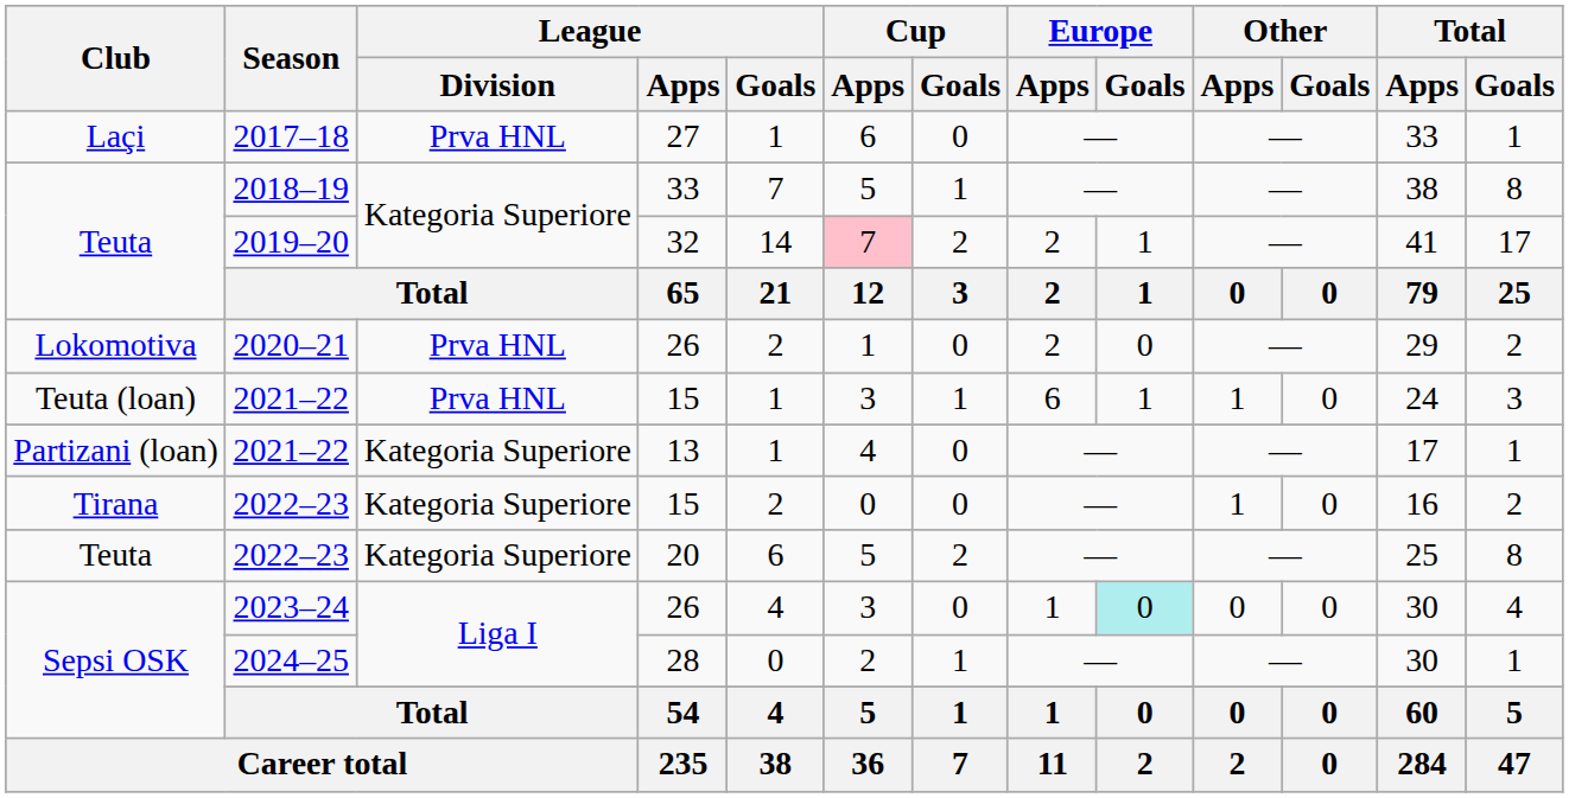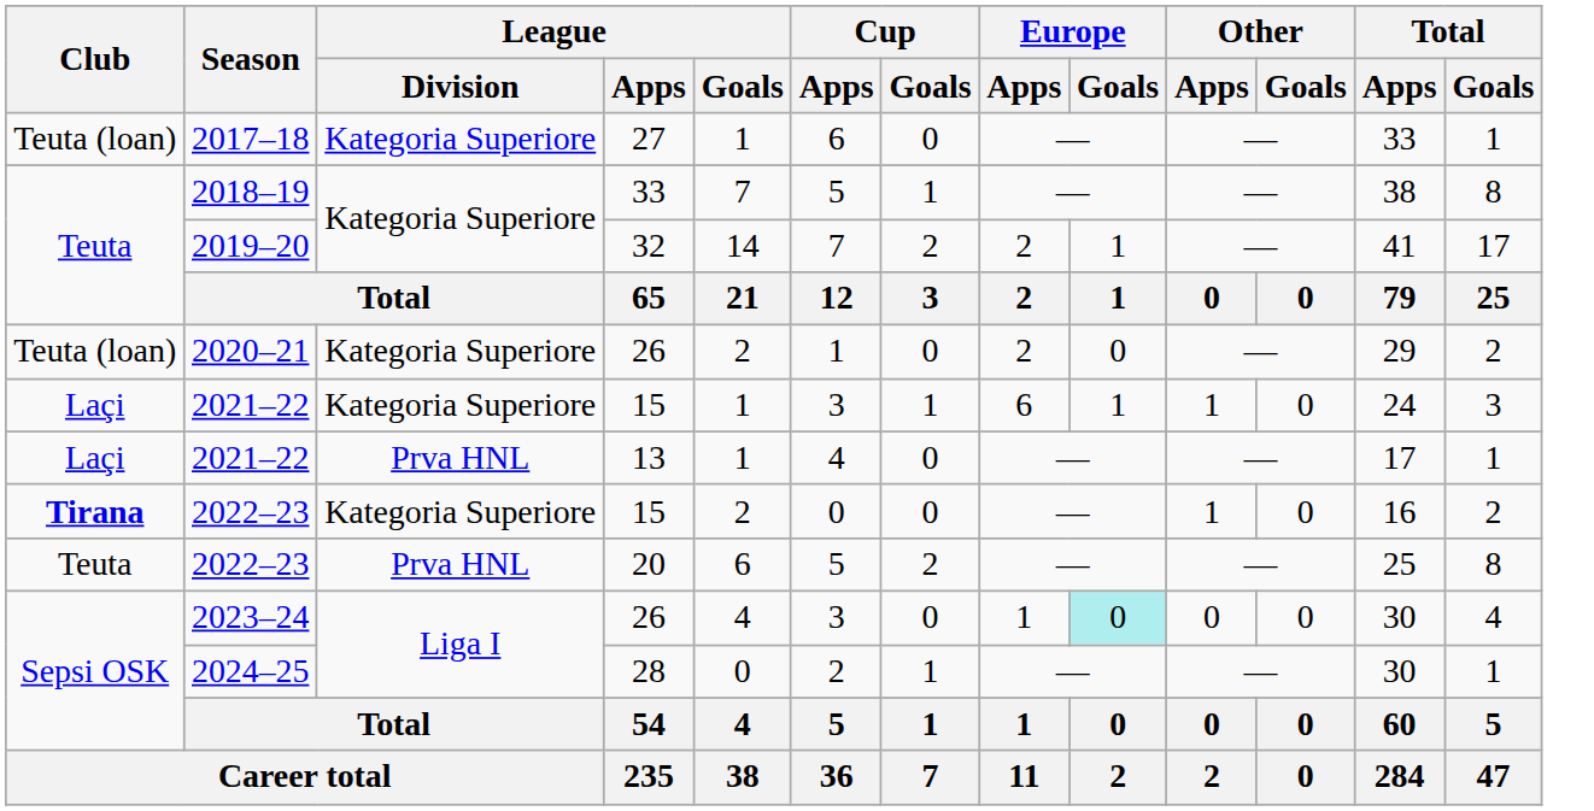2017–18 | Club: Laçi -> Teuta (loan)
2017–18 | League / Division: Prva HNL -> Kategoria Superiore
2019–20 | Cup / Apps: pink background -> no background
2020–21 | Club: Lokomotiva -> Teuta (loan)
2020–21 | League / Division: Prva HNL -> Kategoria Superiore
2021–22 / 15 | Club: Teuta (loan) -> Laçi
2021–22 / 15 | League / Division: Prva HNL -> Kategoria Superiore
2021–22 / 13 | Club: Partizani (loan) -> Laçi
2021–22 / 13 | League / Division: Kategoria Superiore -> Prva HNL
2022–23 / 15 | Club: normal -> bold
2022–23 / 20 | League / Division: Kategoria Superiore -> Prva HNL
